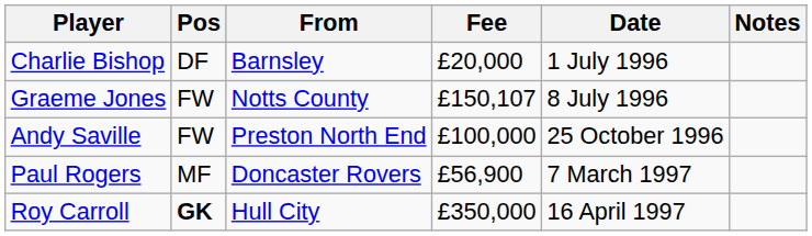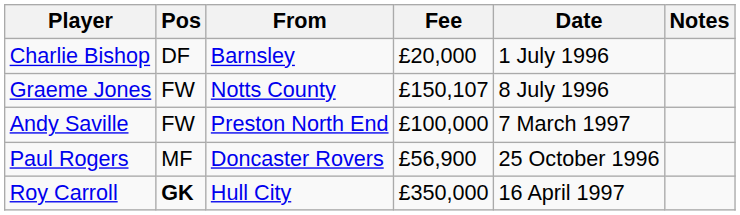Andy Saville | Date: 25 October 1996 -> 7 March 1997
Paul Rogers | Date: 7 March 1997 -> 25 October 1996
